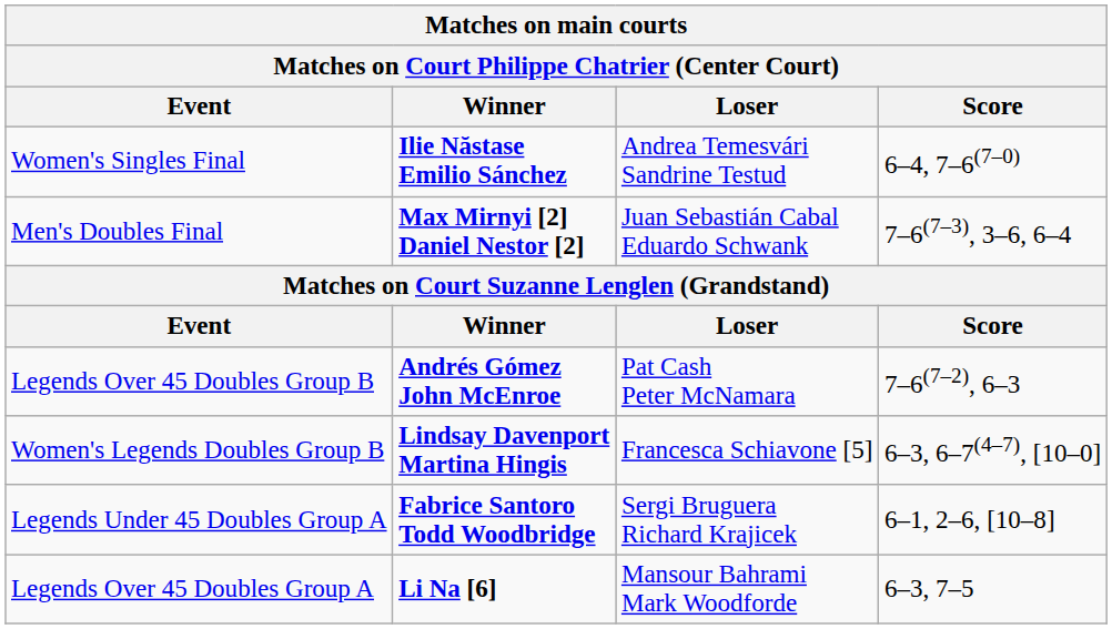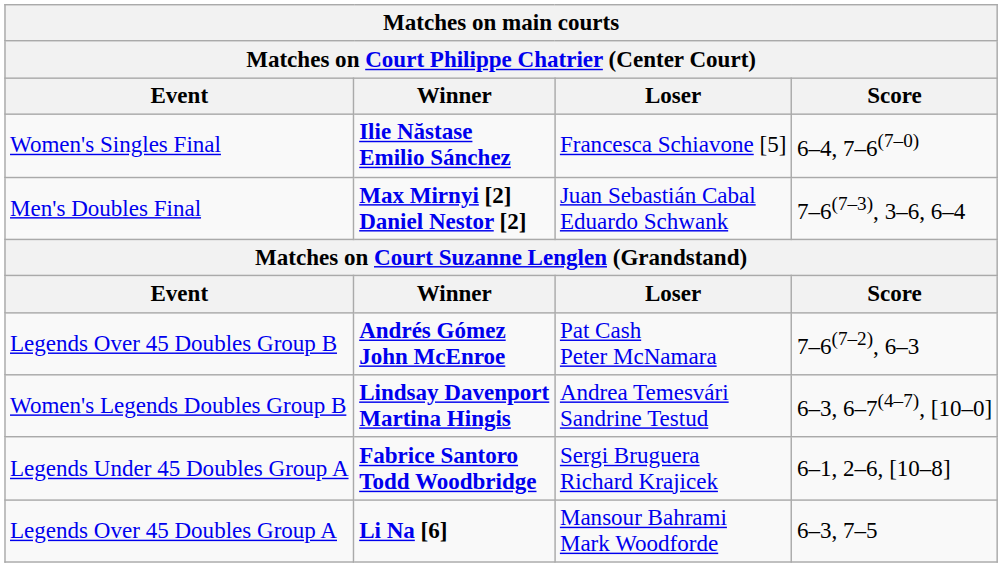Women's Singles Final | Loser: Andrea Temesvári Sandrine Testud -> Francesca Schiavone [5]
Women's Legends Doubles Group B | Loser: Francesca Schiavone [5] -> Andrea Temesvári Sandrine Testud
